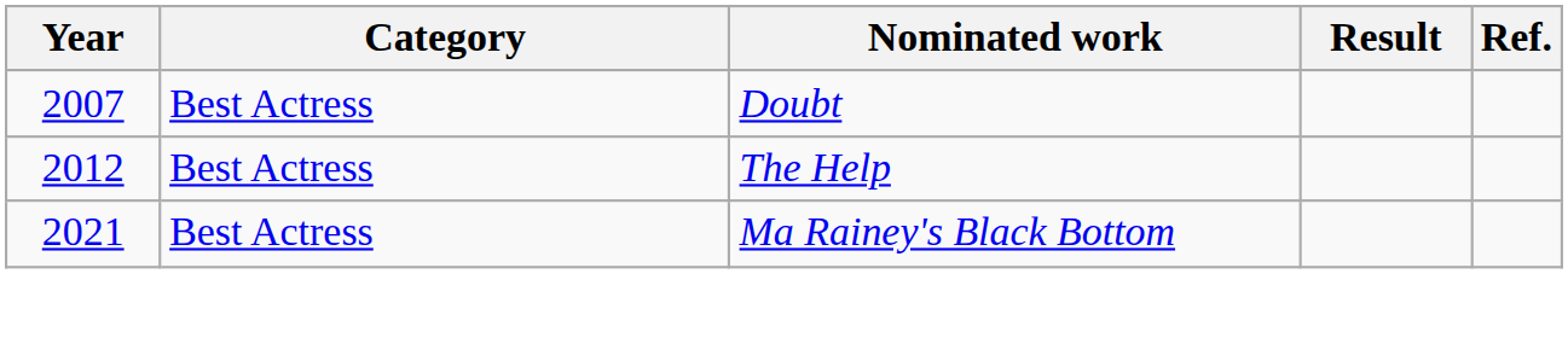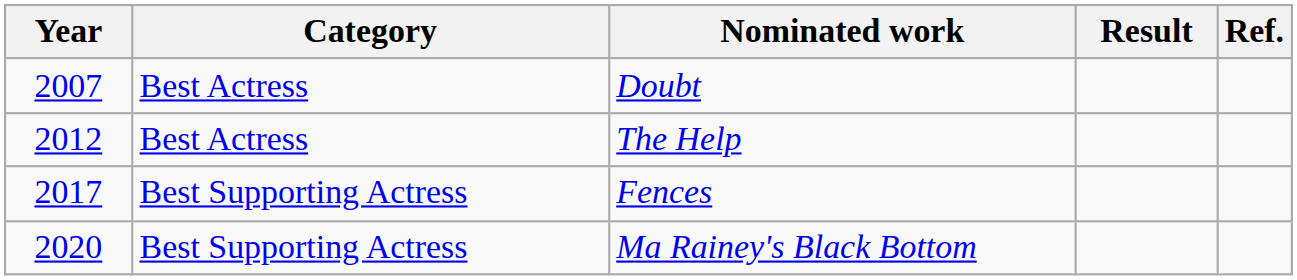+ row: 2017 | Best Supporting Actress | Fences
Ma Rainey's Black Bottom | Year: 2021 -> 2020
Ma Rainey's Black Bottom | Category: Best Actress -> Best Supporting Actress
